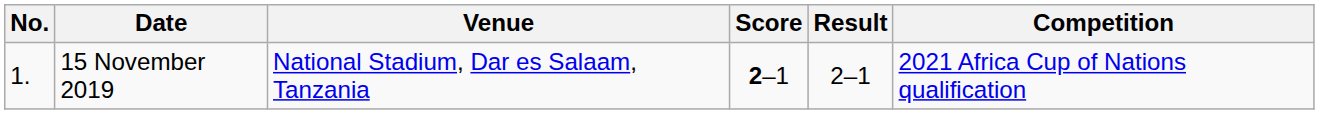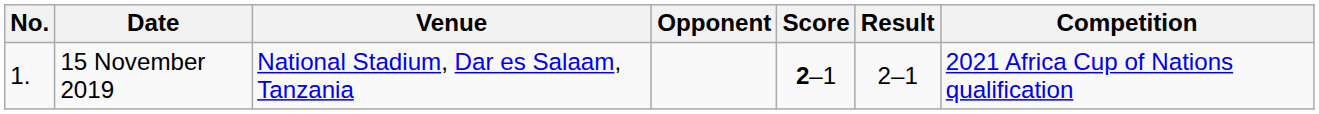+ column: Opponent
